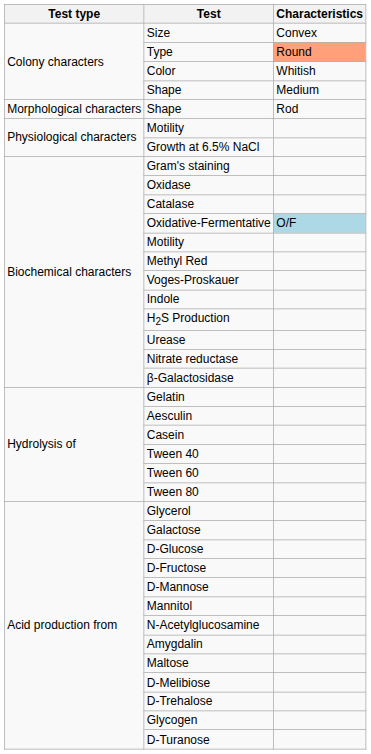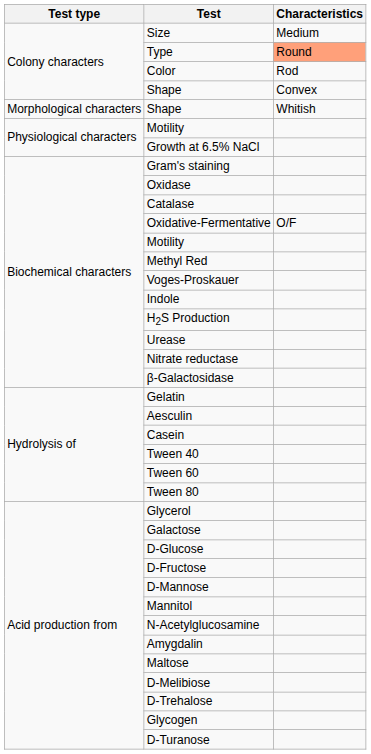Size | Characteristics: Convex -> Medium
Color | Characteristics: Whitish -> Rod
Colony characters / Shape | Characteristics: Medium -> Convex
Morphological characters / Shape | Characteristics: Rod -> Whitish
Oxidative-Fermentative | Characteristics: lightblue background -> no background
